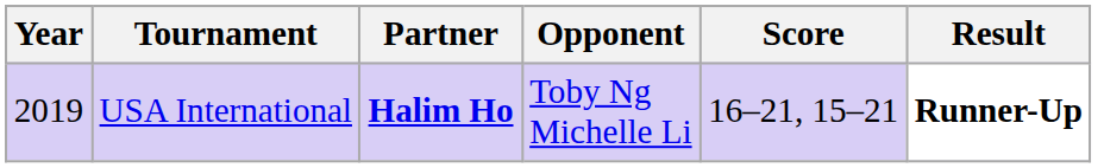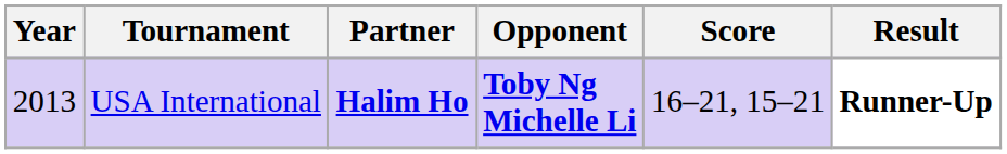USA International | Year: 2019 -> 2013
USA International | Opponent: normal -> bold
